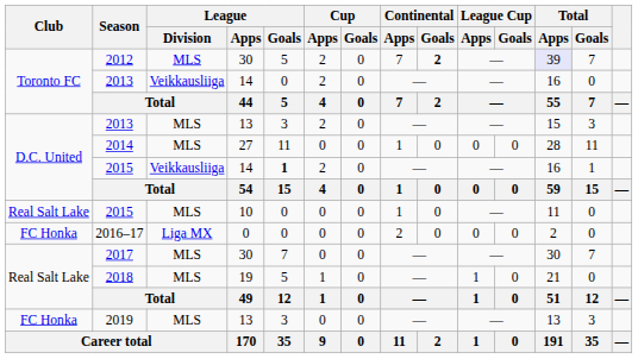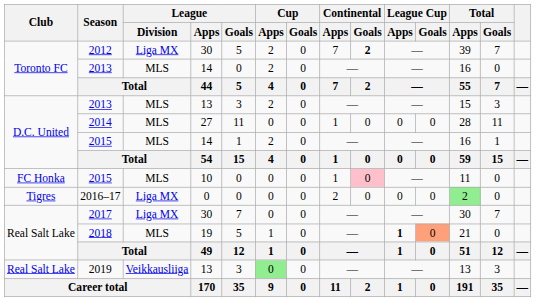2012 | League / Division: MLS -> Liga MX
2012 | Total / Apps: lavender background -> no background
2013 / 14 | League / Division: Veikkausliiga -> MLS
2015 / 14 | League / Division: Veikkausliiga -> MLS
2015 / 14 | League / Goals: bold -> normal
2015 / 10 | Club: Real Salt Lake -> FC Honka
2015 / 10 | Continental / Goals: no background -> pink background
2016–17 | Club: FC Honka -> Tigres
2016–17 | Total / Apps: no background -> lightgreen background
2017 | League / Division: MLS -> Liga MX
2018 | League Cup / Apps: normal -> bold
2018 | League Cup / Goals: no background -> lightsalmon background
2019 | Club: FC Honka -> Real Salt Lake
2019 | League / Division: MLS -> Veikkausliiga
2019 | Cup / Apps: no background -> lightgreen background
